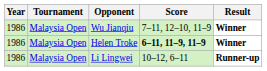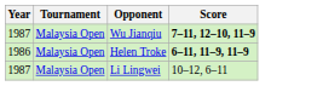- column: Result | Winner | Winner | Runner-up
Wu Jianqiu | Year: 1986 -> 1987
Wu Jianqiu | Score: normal -> bold
Li Lingwei | Year: 1986 -> 1987
